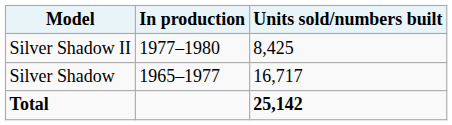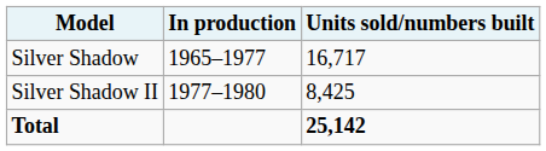rows swapped: Silver Shadow <-> Silver Shadow II
